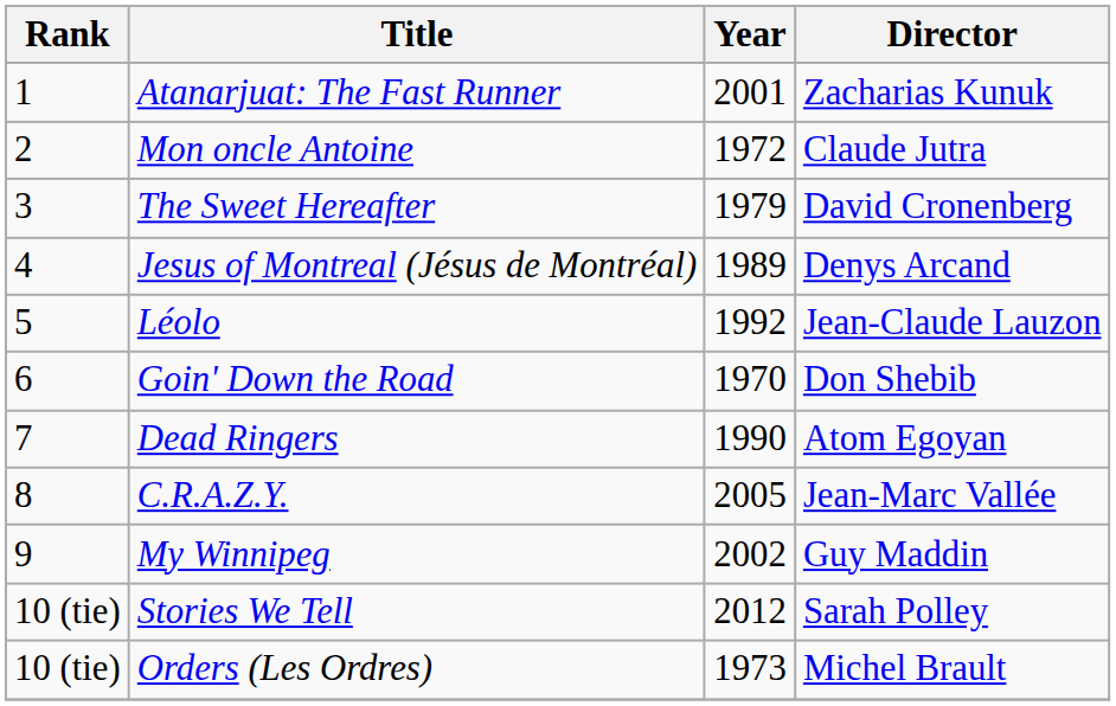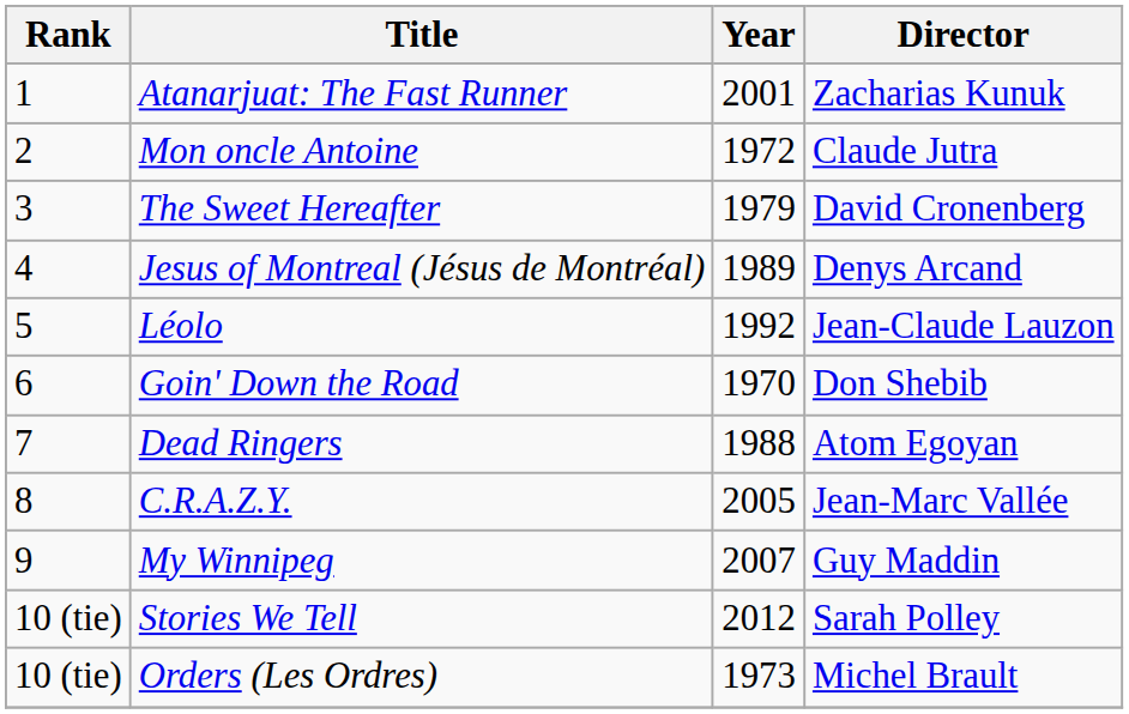Dead Ringers | Year: 1990 -> 1988
My Winnipeg | Year: 2002 -> 2007
